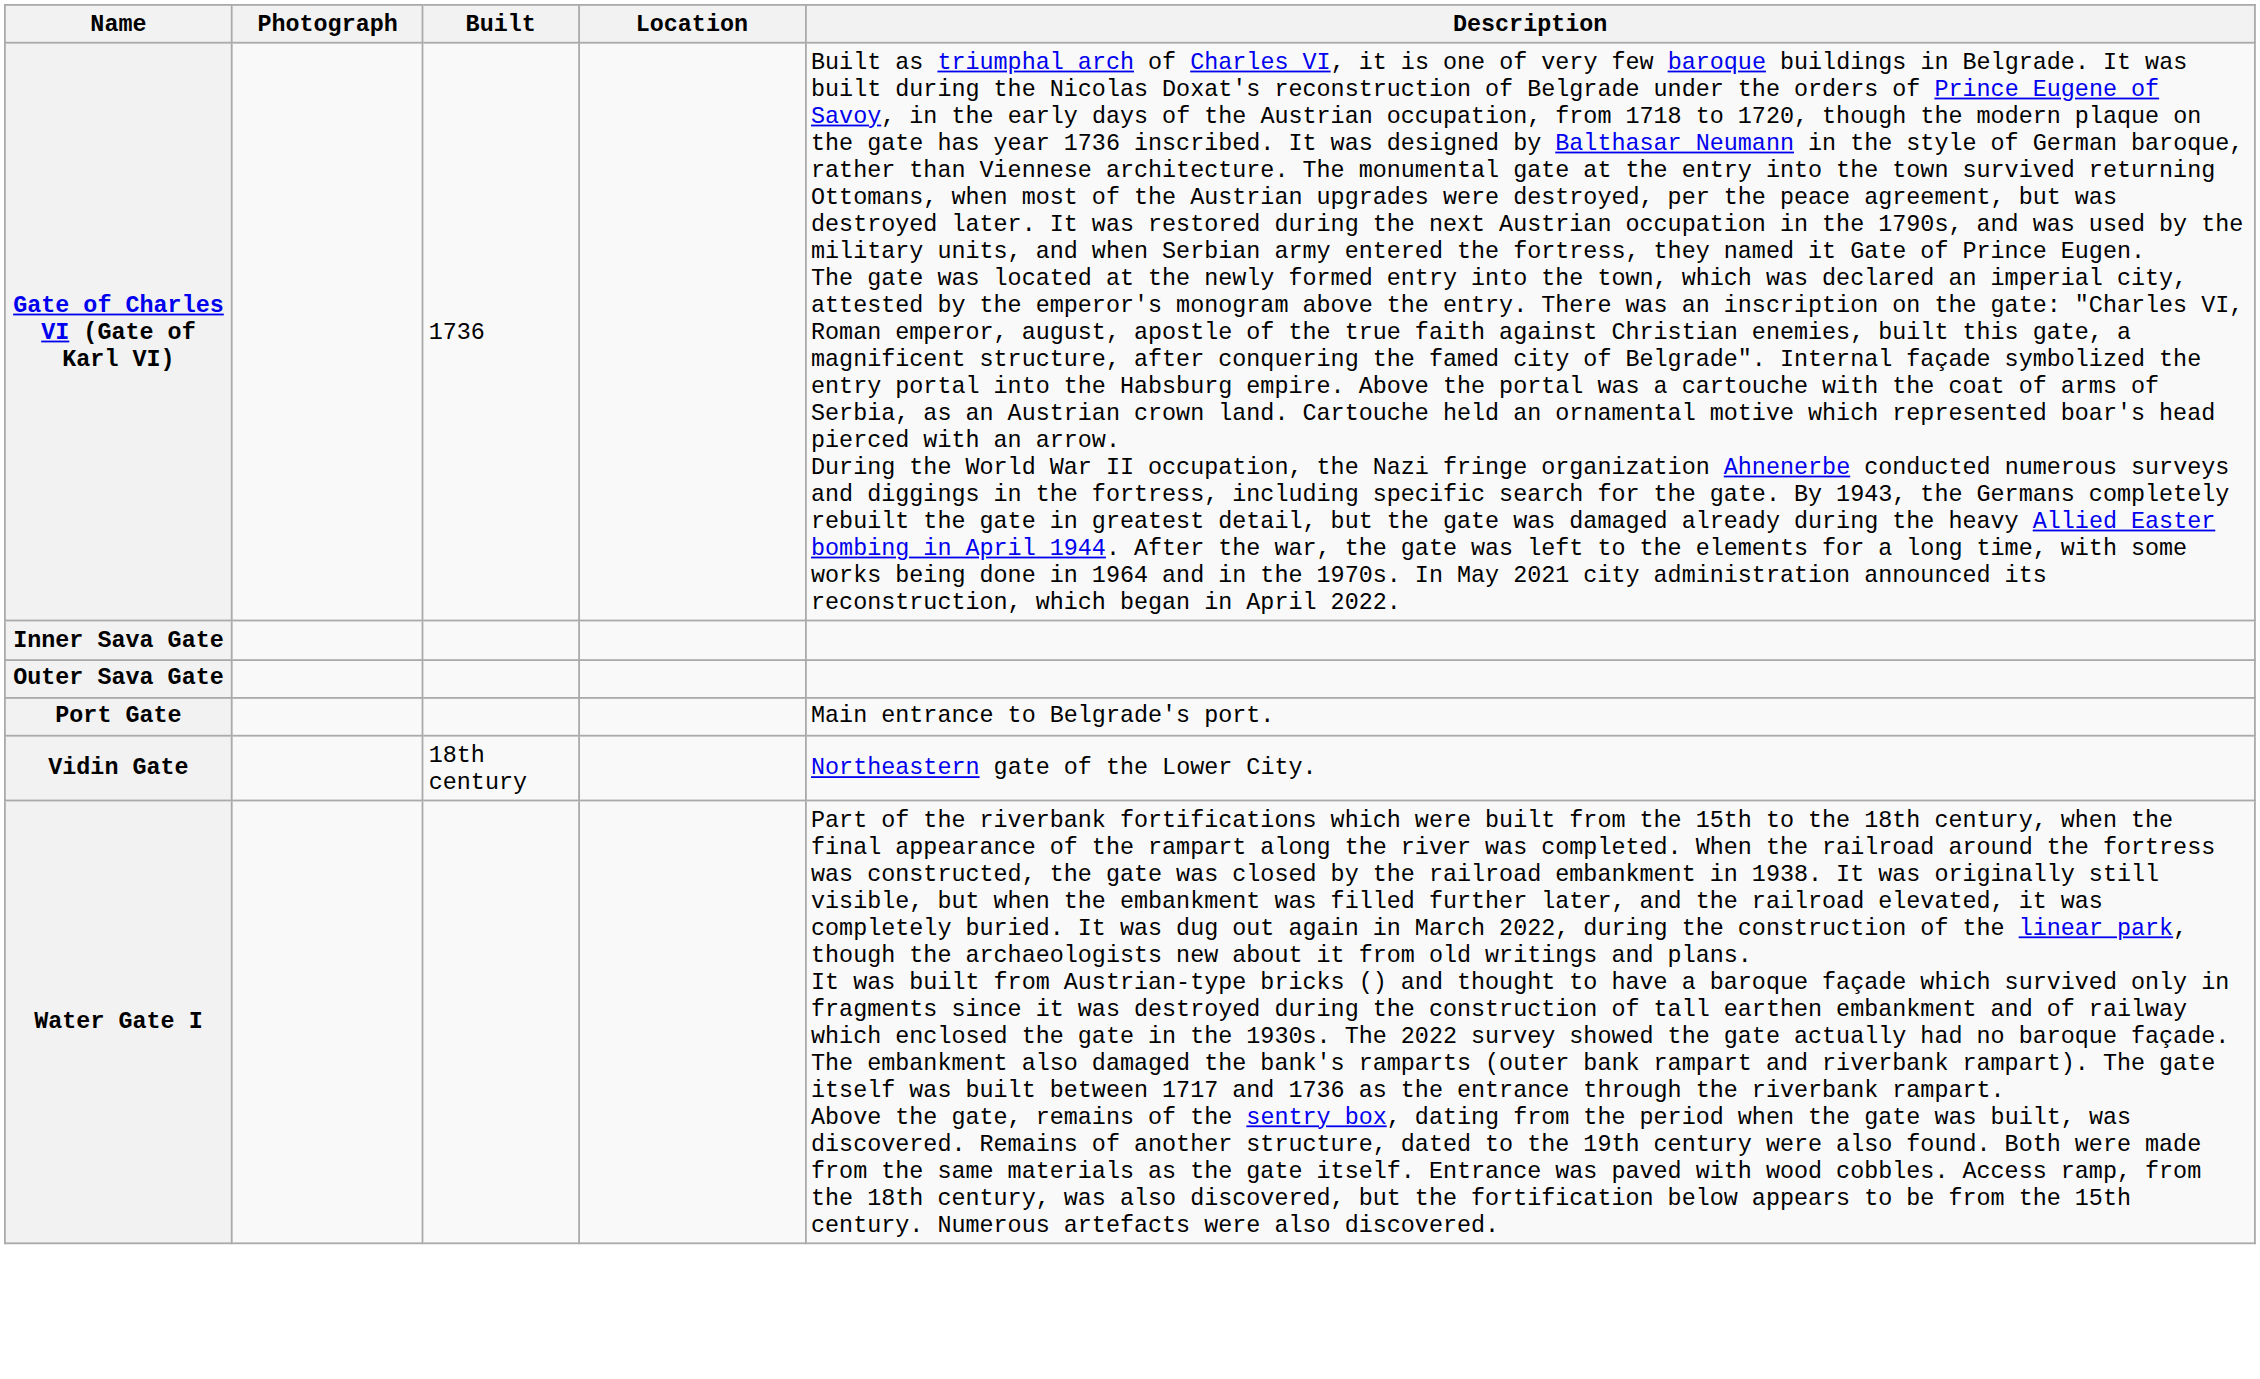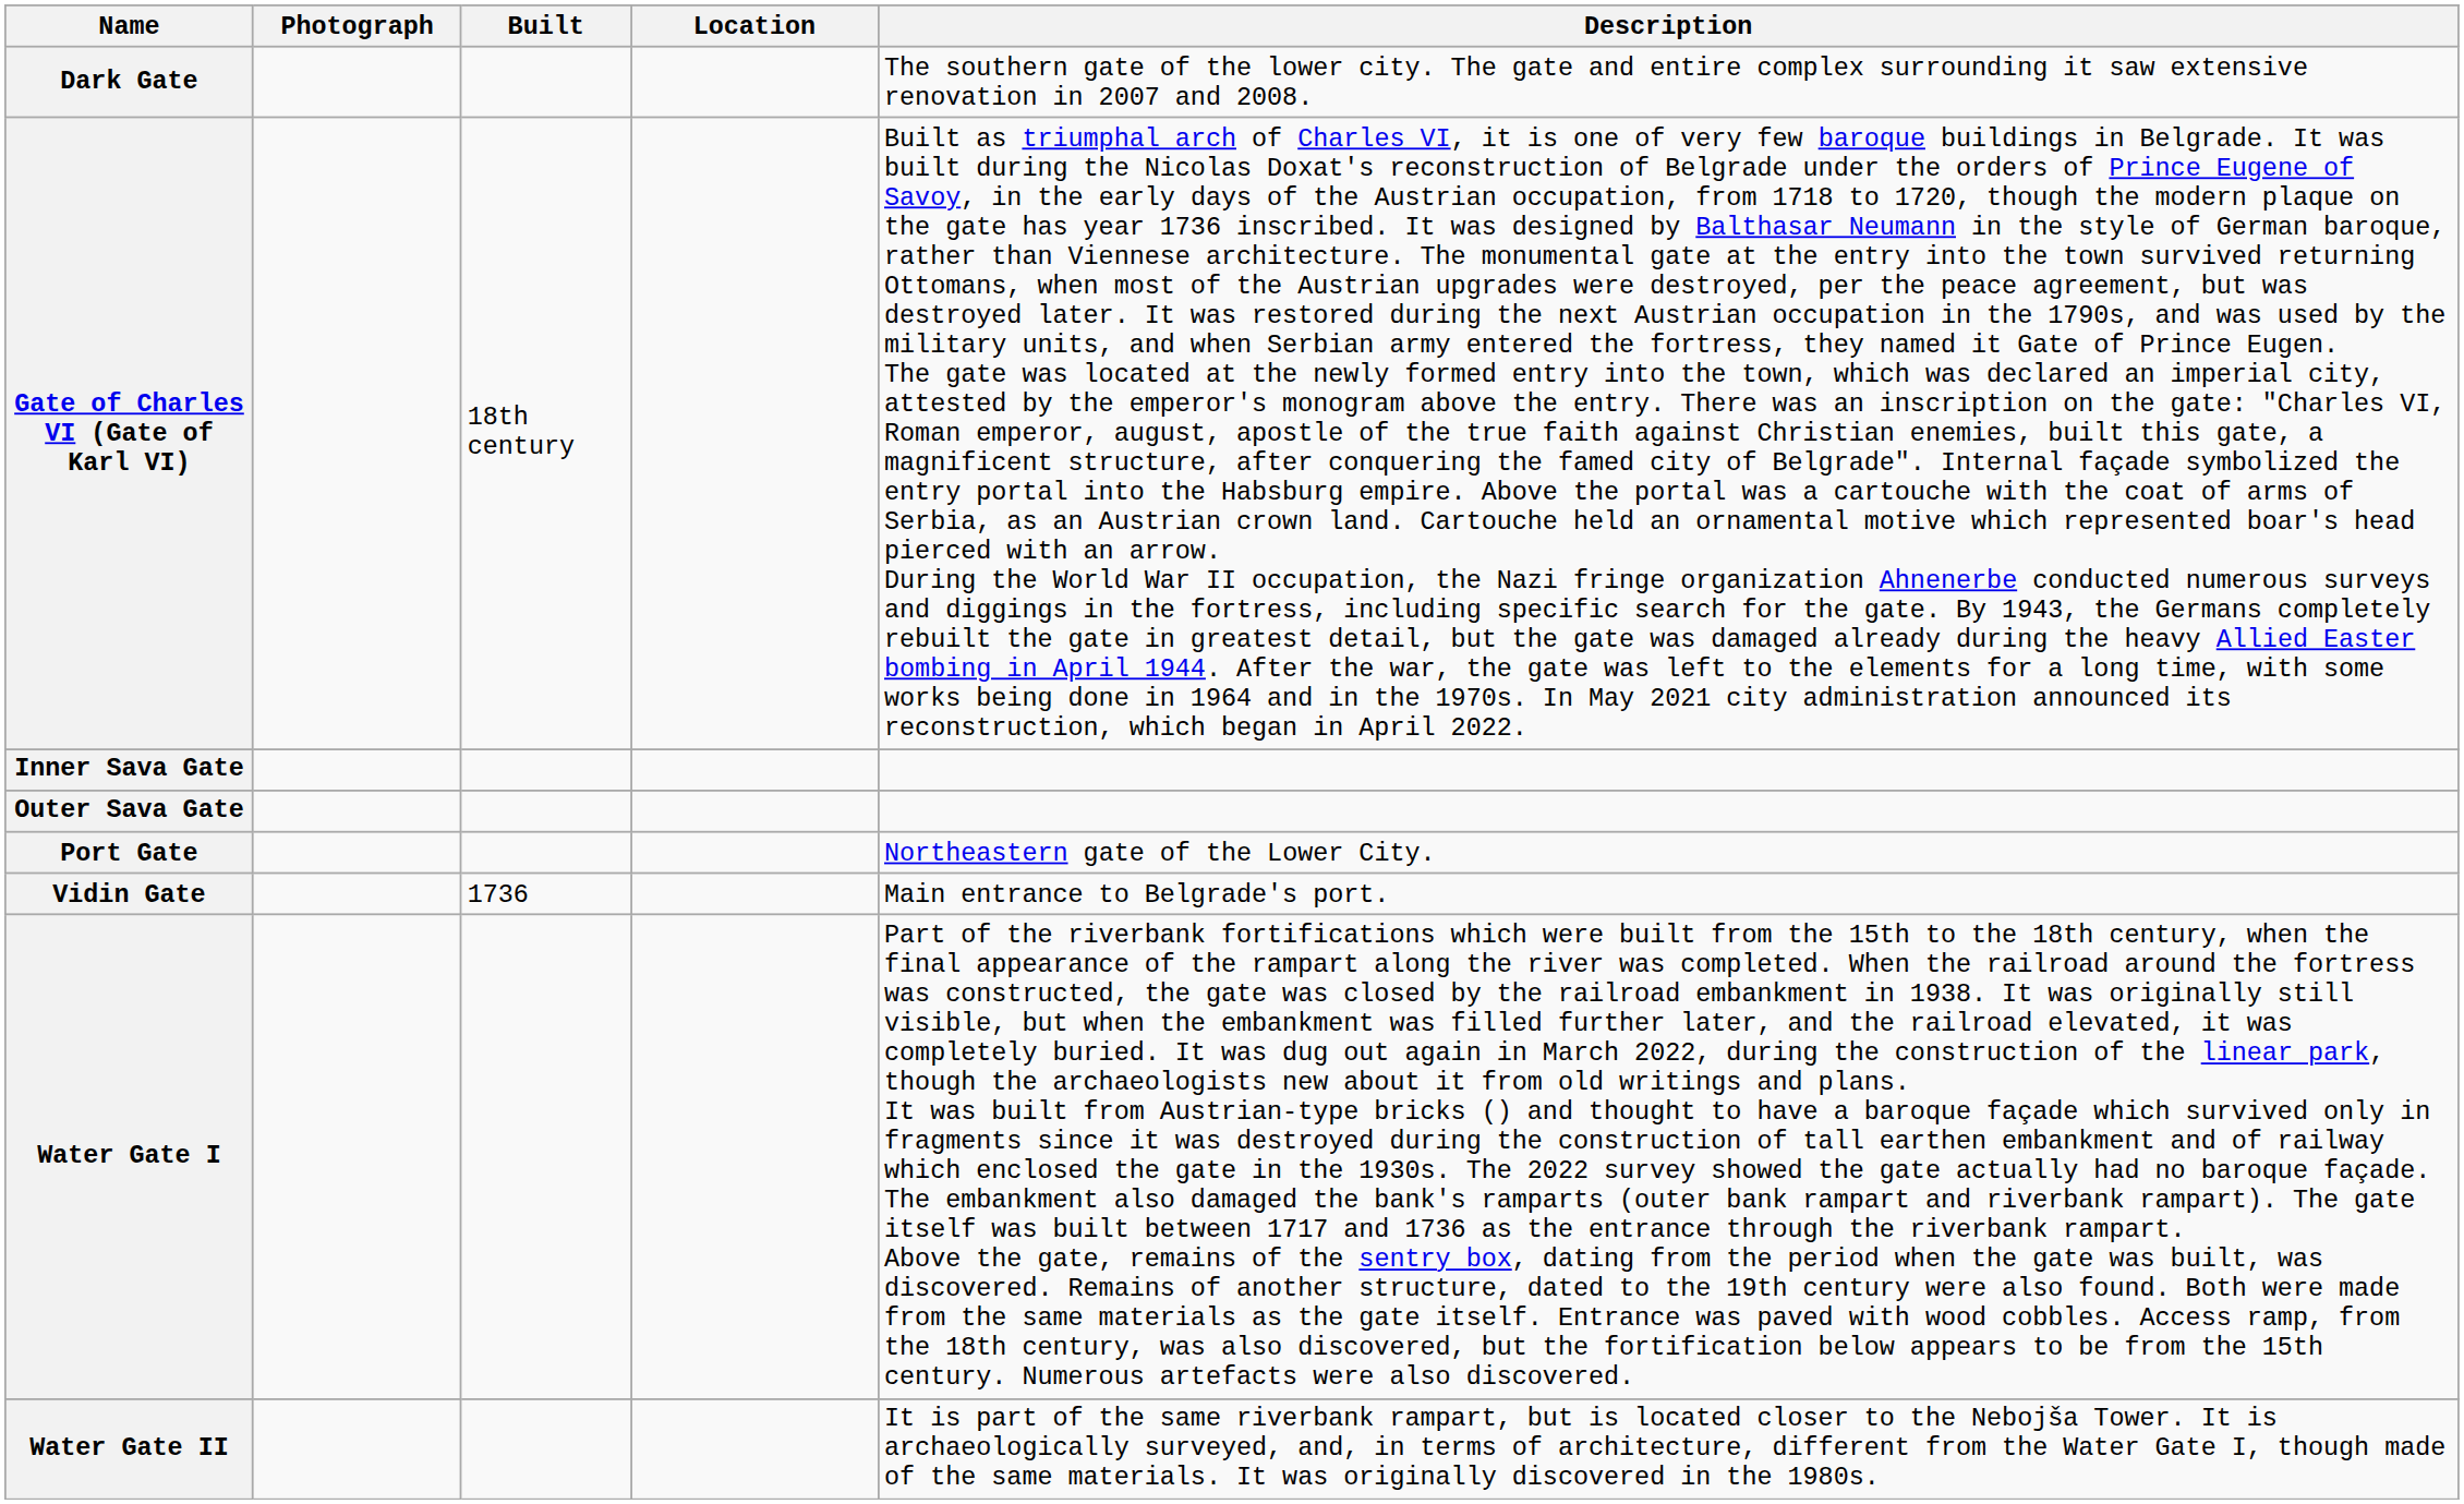+ row: Dark Gate | The southern gate of the lower city. The gate and entire complex surrounding it saw extensive renovation in 2007 and 2008.
Gate of Charles VI (Gate of Karl VI) | Built: 1736 -> 18th century
Port Gate | Description: Main entrance to Belgrade's port. -> Northeastern gate of the Lower City.
Vidin Gate | Built: 18th century -> 1736
Vidin Gate | Description: Northeastern gate of the Lower City. -> Main entrance to Belgrade's port.
+ row: Water Gate II | It is part of the same riverbank rampart, but is located closer to the Nebojša Tower. It is archaeologically surveyed, and, in terms of architecture, different from the Water Gate I, though made of the same materials. It was originally discovered in the 1980s.
